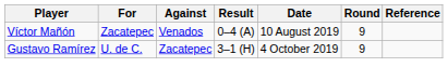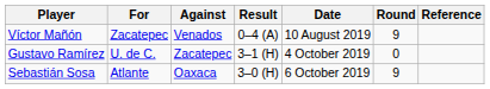Gustavo Ramírez | Round: 9 -> 0
+ row: Sebastián Sosa | Atlante | Oaxaca | 3–0 (H) | 6 October 2019 | 9
